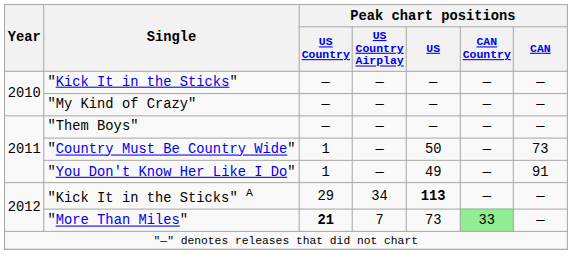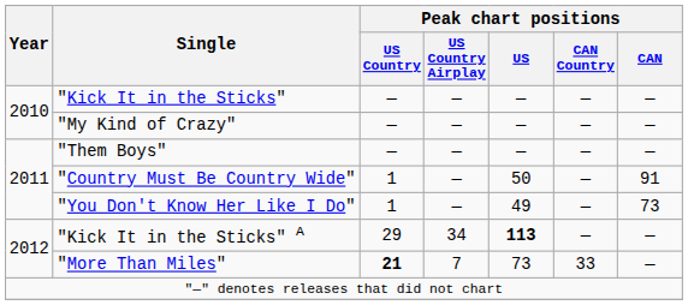"Country Must Be Country Wide" | Peak chart positions / CAN: 73 -> 91
"You Don't Know Her Like I Do" | Peak chart positions / CAN: 91 -> 73
"More Than Miles" | Peak chart positions / CAN Country: lightgreen background -> no background
